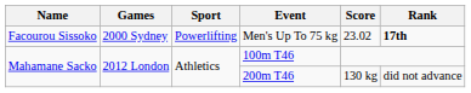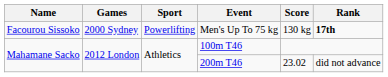Men's Up To 75 kg | Score: 23.02 -> 130 kg
200m T46 | Score: 130 kg -> 23.02
